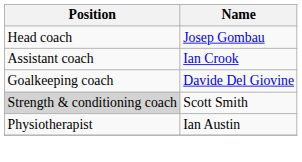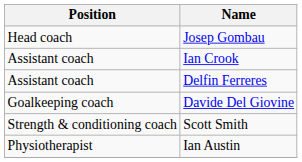+ row: Assistant coach | Delfin Ferreres
Scott Smith | Position: lightgrey background -> no background
